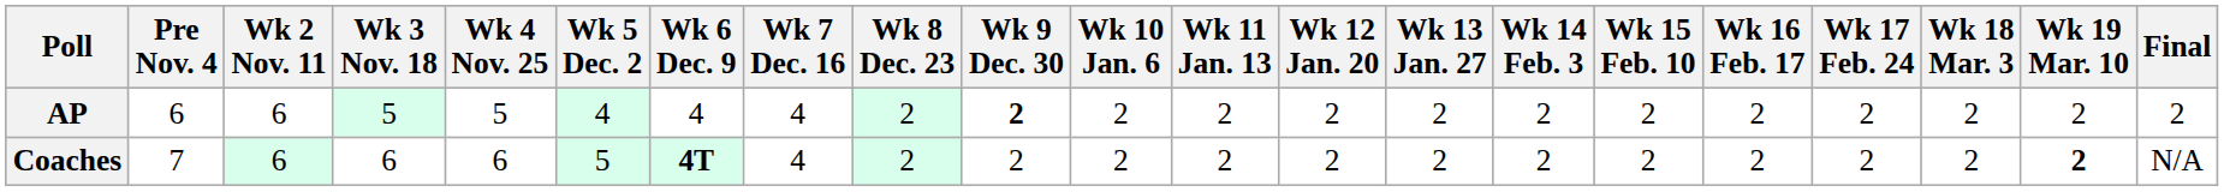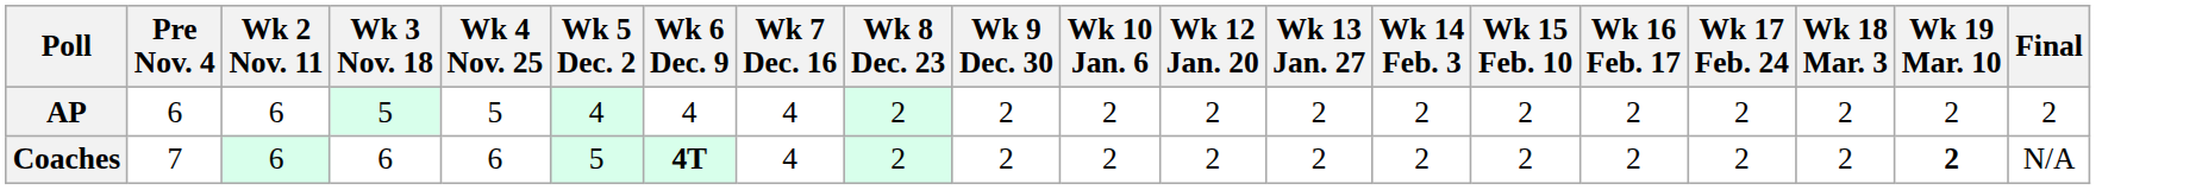- column: Wk 11 Jan. 13 | 2 | 2
AP | Wk 9 Dec. 30: bold -> normal
